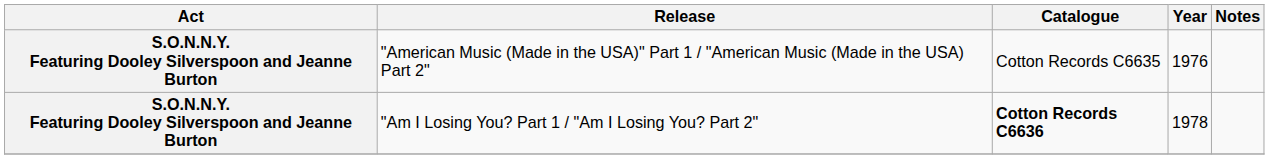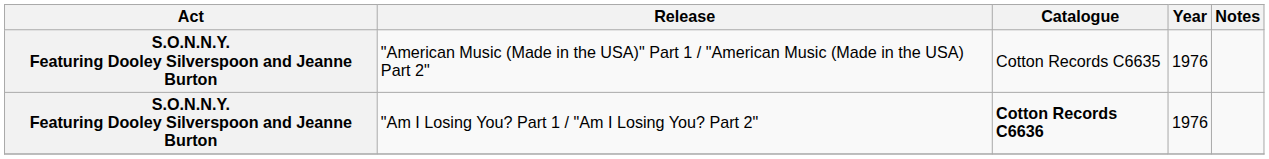"Am I Losing You? Part 1 / "Am I Losing You? Part 2" | Year: 1978 -> 1976
